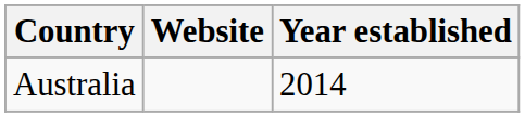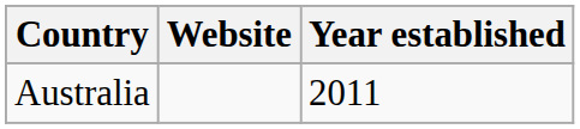Australia | Year established: 2014 -> 2011
